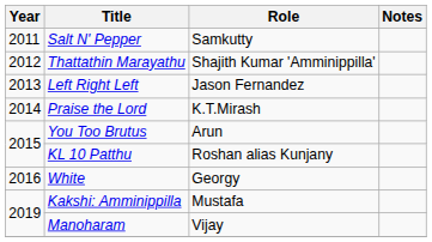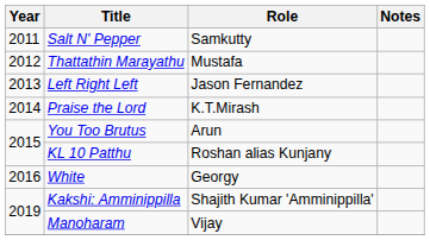Thattathin Marayathu | Role: Shajith Kumar 'Amminippilla' -> Mustafa
Kakshi: Amminippilla | Role: Mustafa -> Shajith Kumar 'Amminippilla'
